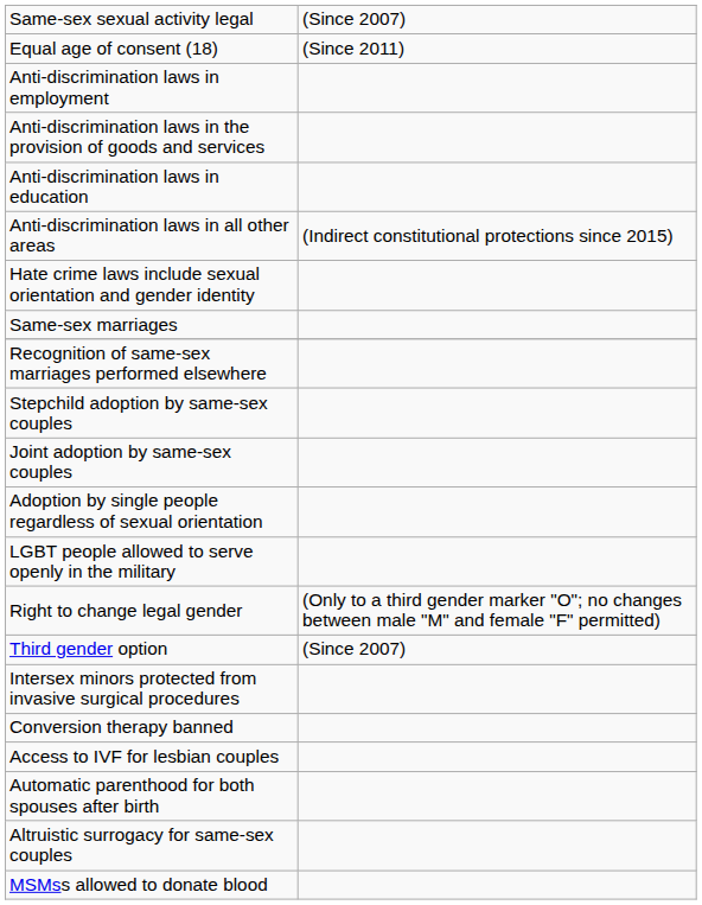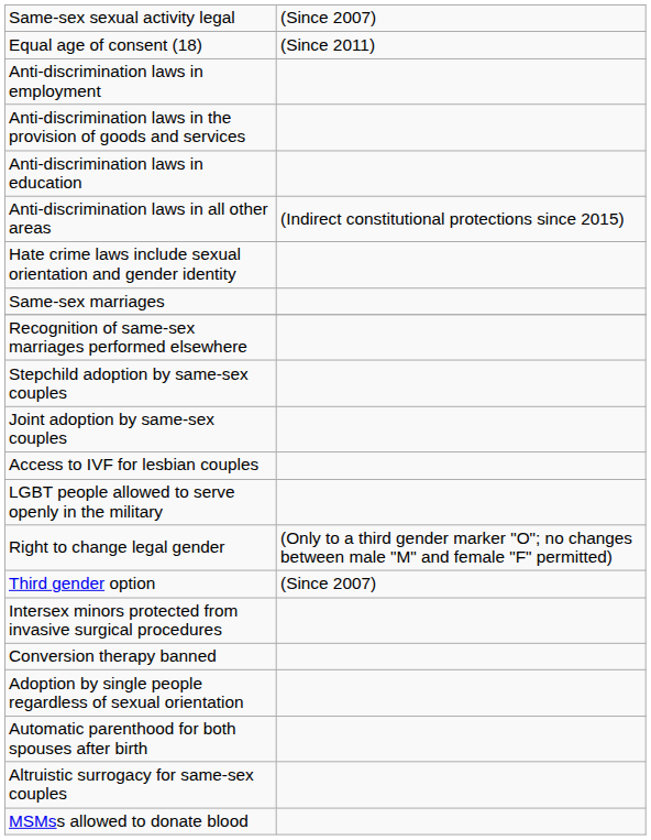rows swapped: Adoption by single people regardless of sexual orientation <-> Access to IVF for lesbian couples
